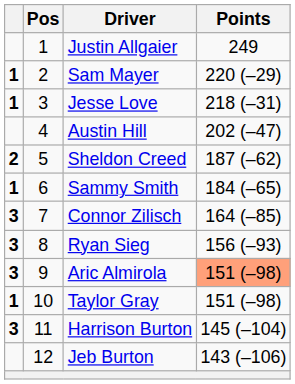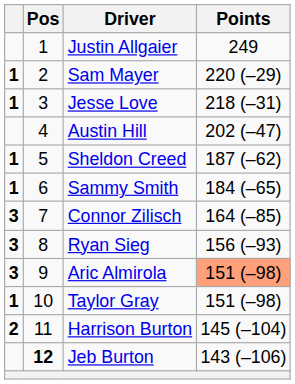Sheldon Creed | column 1: 2 -> 1
Harrison Burton | column 1: 3 -> 2
Jeb Burton | Pos: normal -> bold
